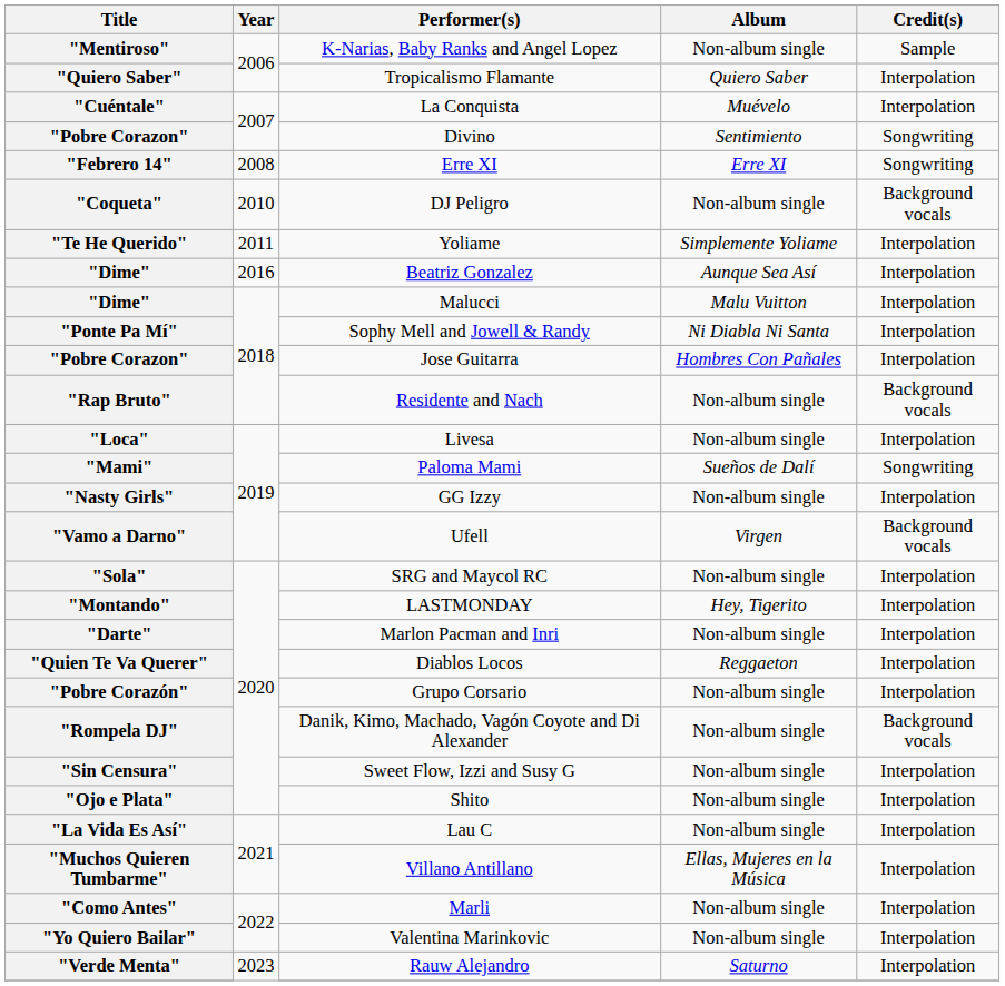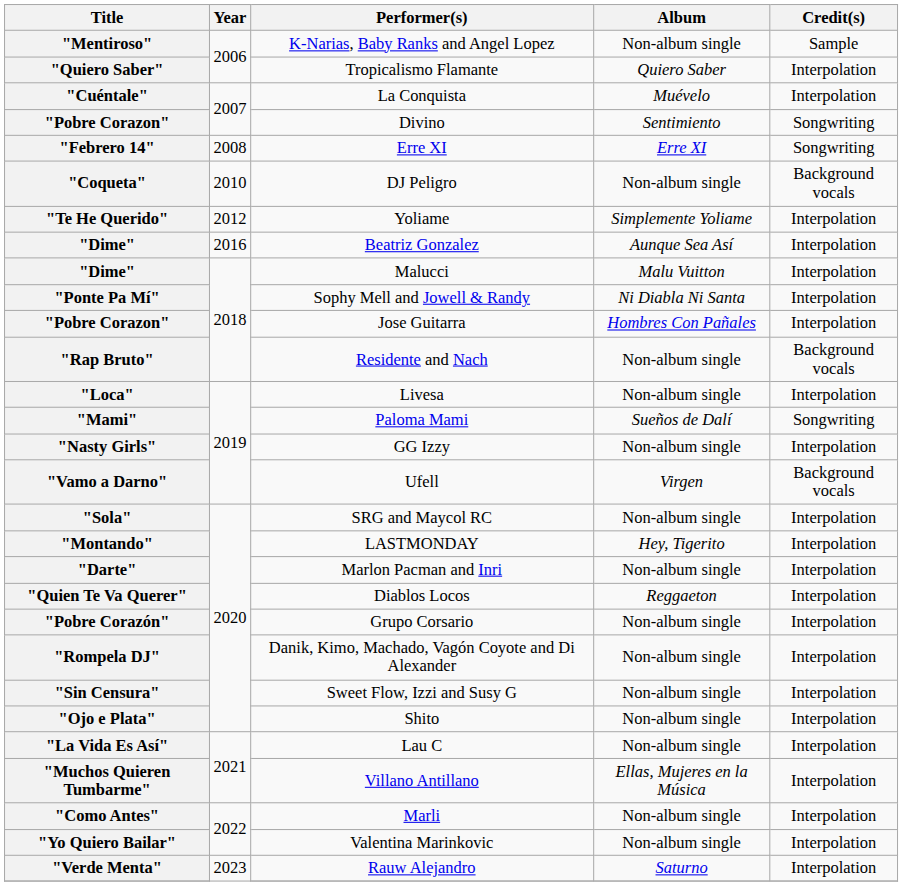"Te He Querido" | Year: 2011 -> 2012
"Rompela DJ" | Credit(s): Background vocals -> Interpolation
